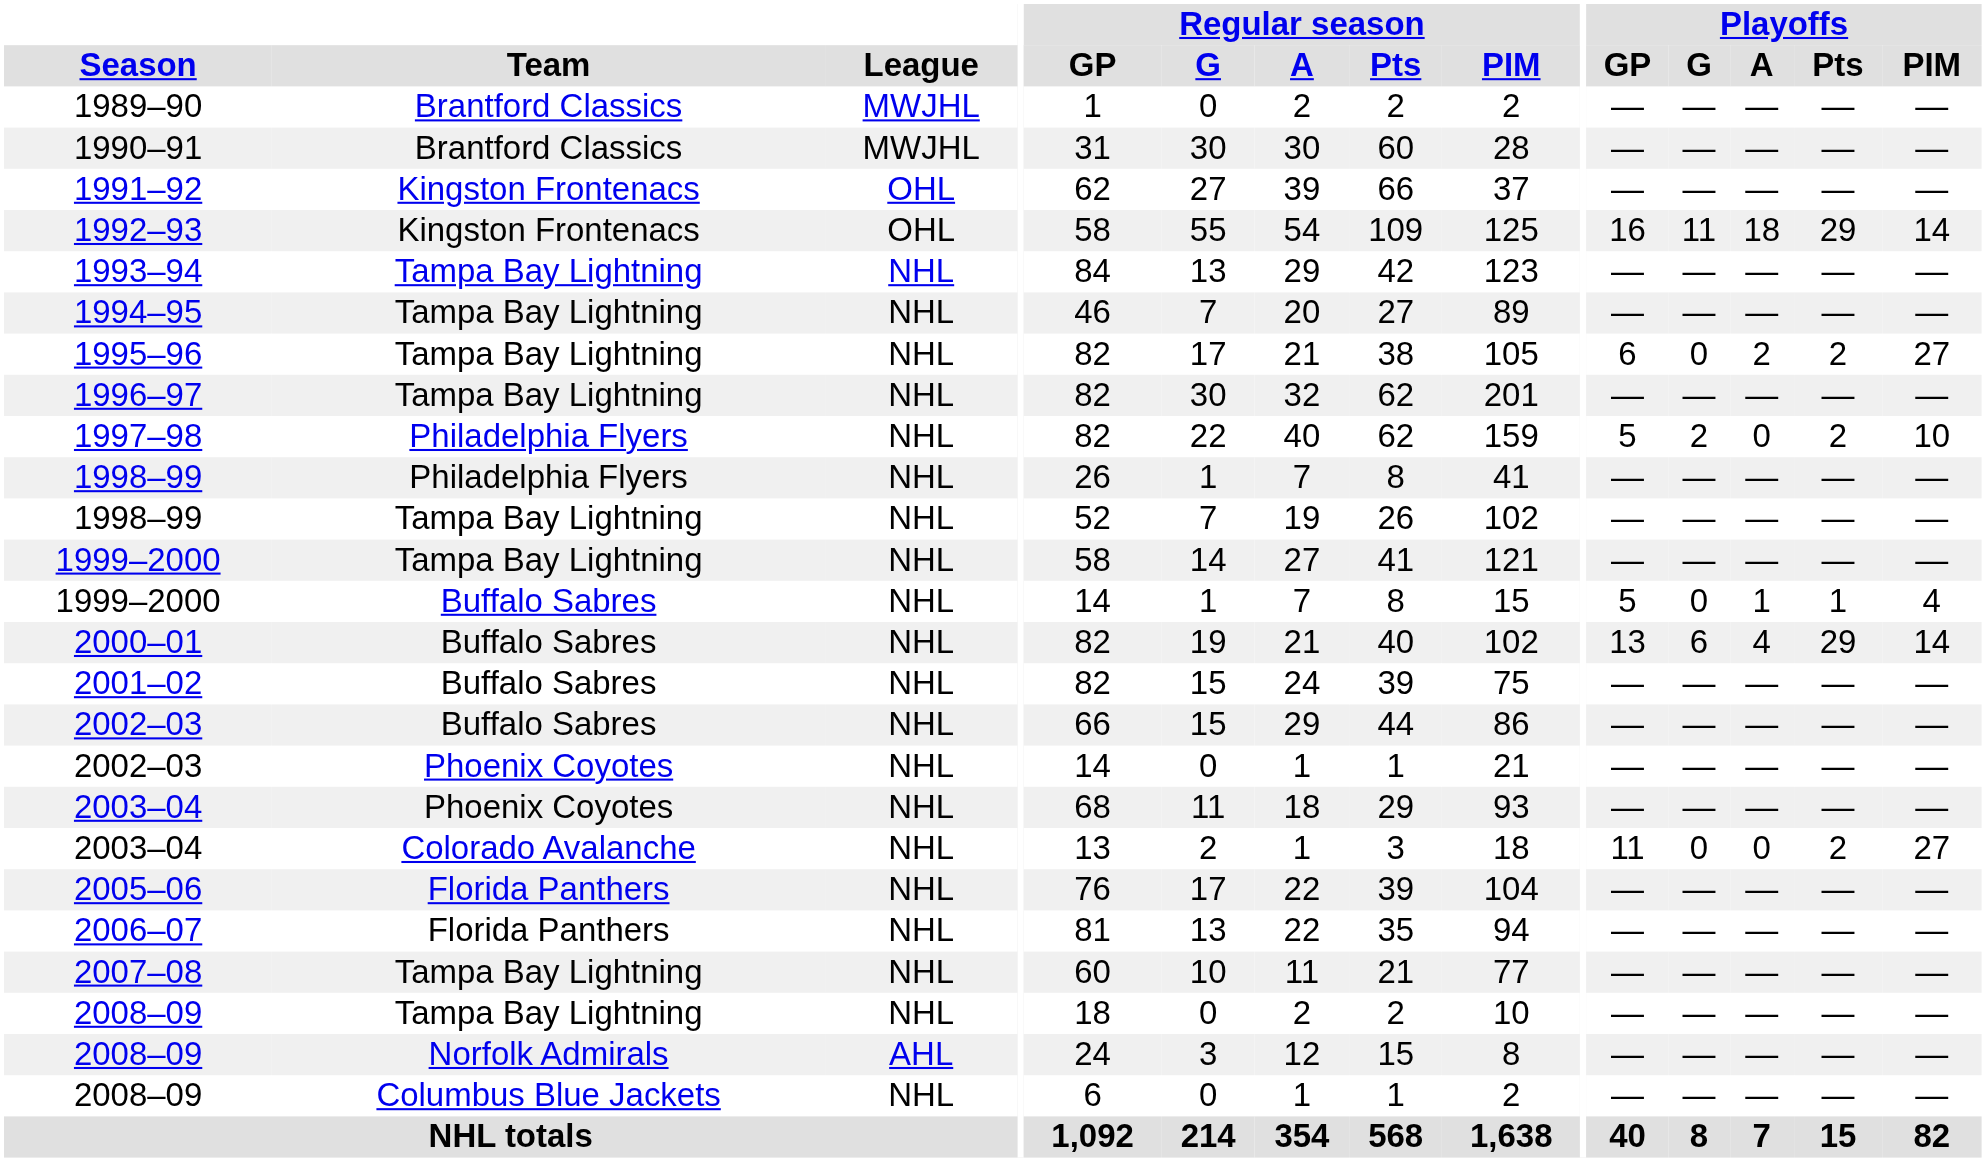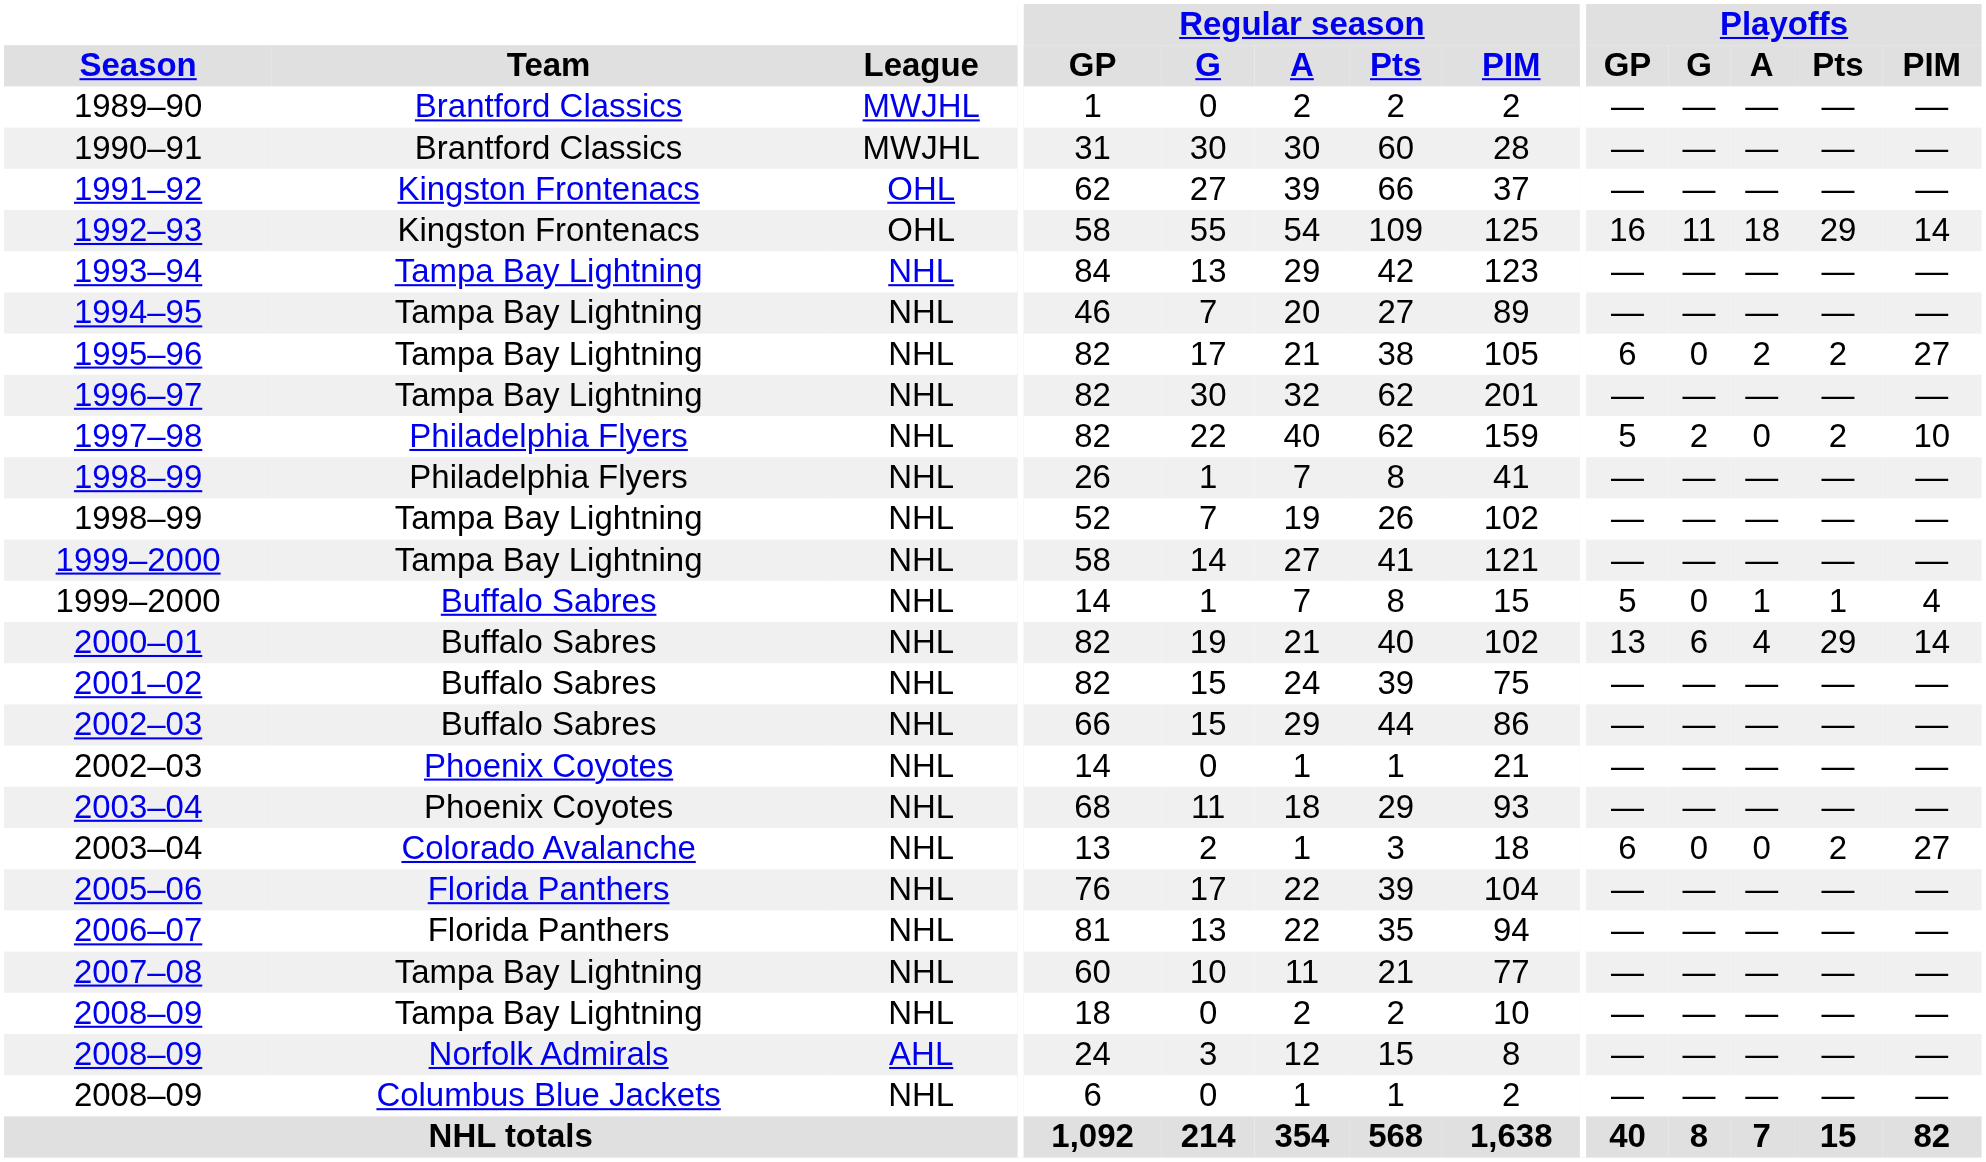2003–04 / Colorado Avalanche | Playoffs / GP: 11 -> 6
